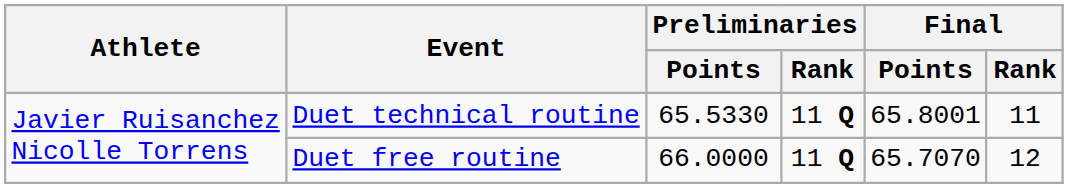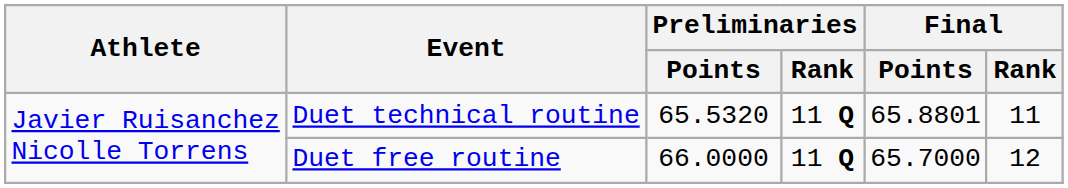Duet technical routine | Preliminaries / Points: 65.5330 -> 65.5320
Duet technical routine | Final / Points: 65.8001 -> 65.8801
Duet free routine | Final / Points: 65.7070 -> 65.7000
